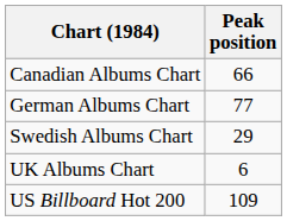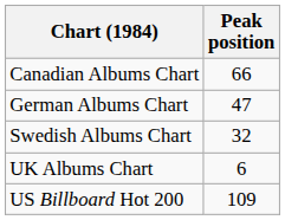German Albums Chart | Peak position: 77 -> 47
Swedish Albums Chart | Peak position: 29 -> 32
